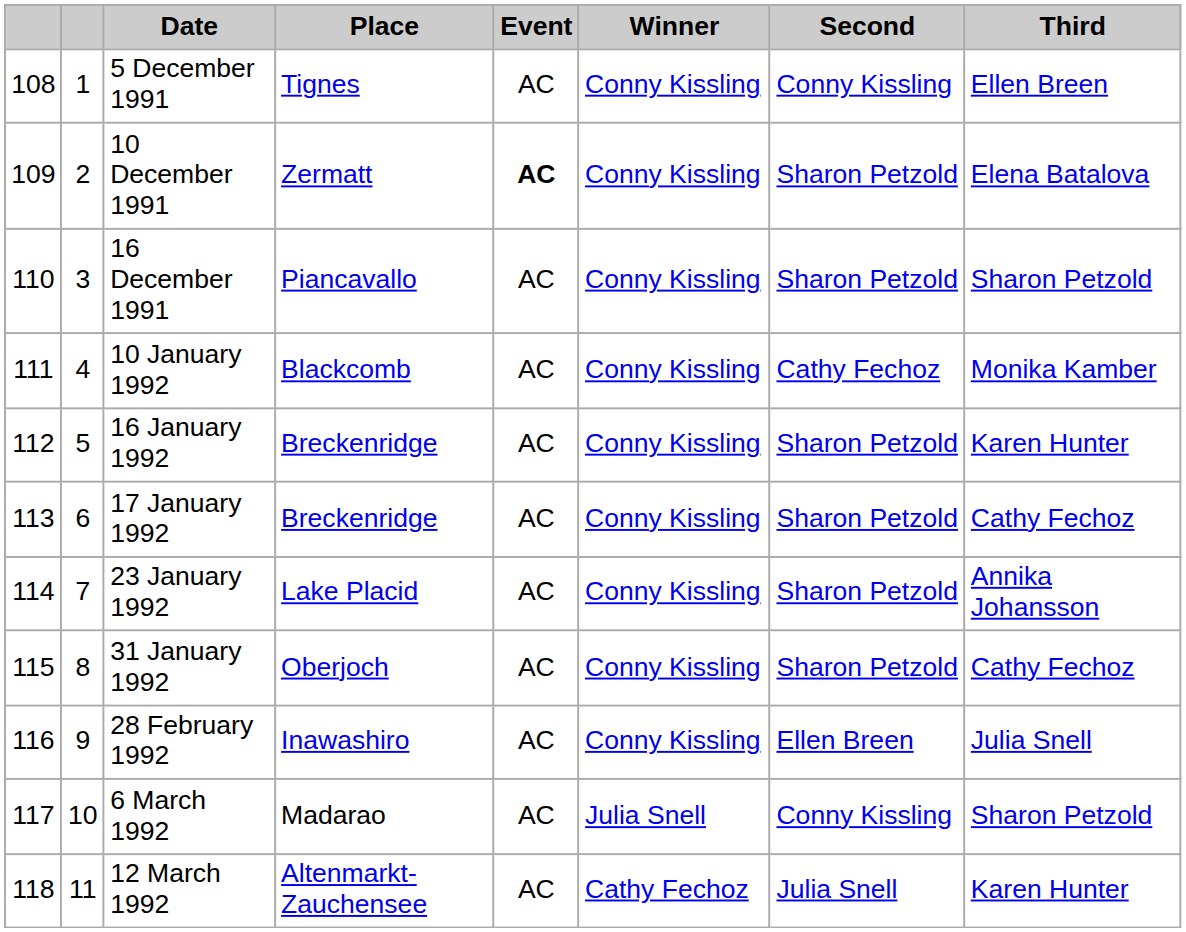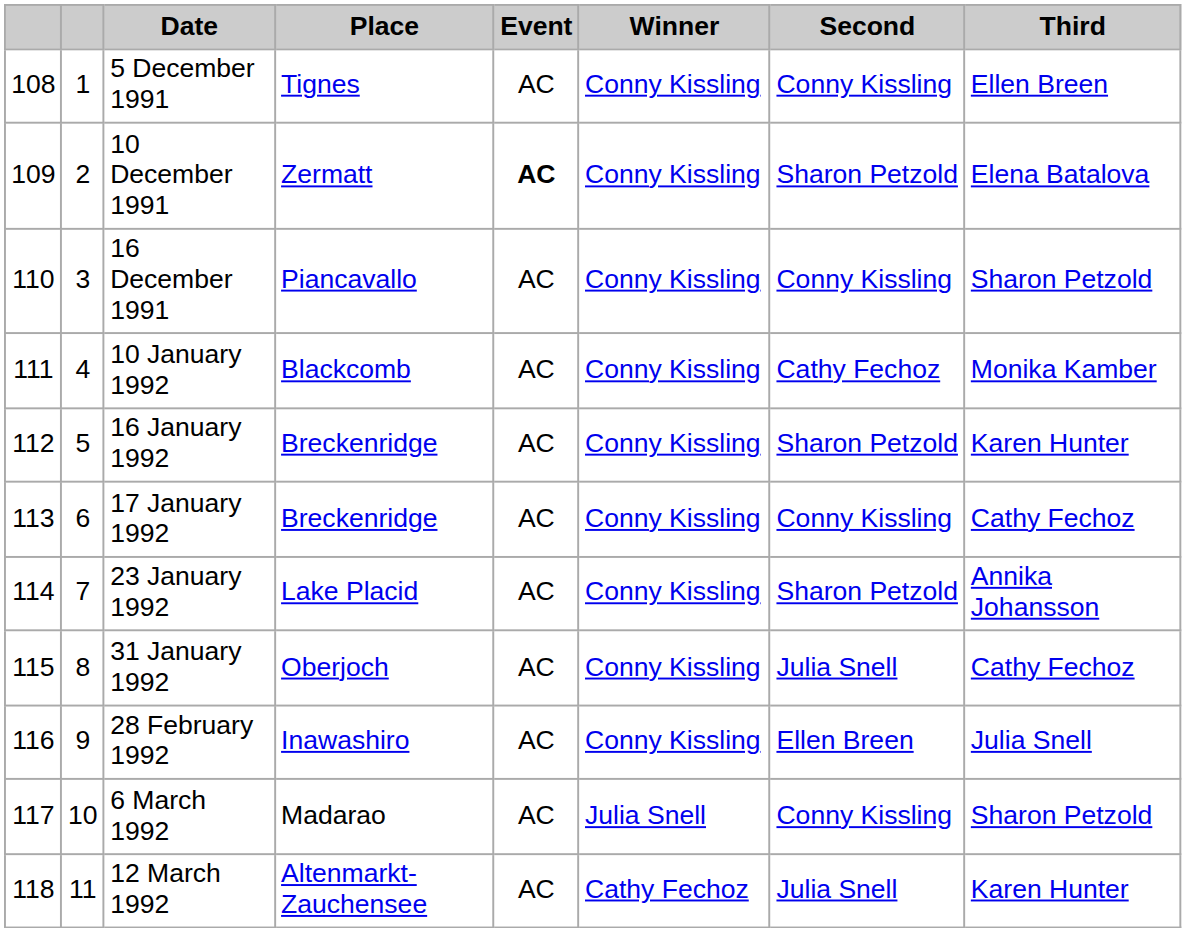16 December 1991 | Second: Sharon Petzold -> Conny Kissling
17 January 1992 | Second: Sharon Petzold -> Conny Kissling
31 January 1992 | Second: Sharon Petzold -> Julia Snell
